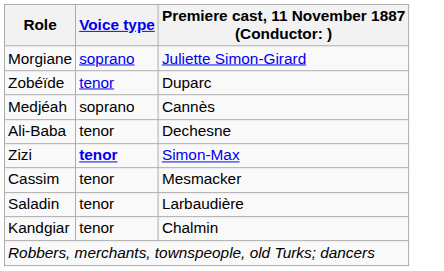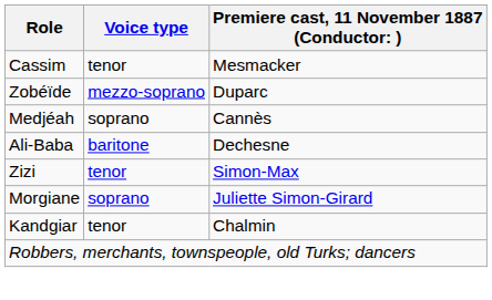rows swapped: Morgiane <-> Cassim
Zobéïde | Voice type: tenor -> mezzo-soprano
Ali-Baba | Voice type: tenor -> baritone
Zizi | Voice type: bold -> normal
- row: Saladin | tenor | Larbaudière
